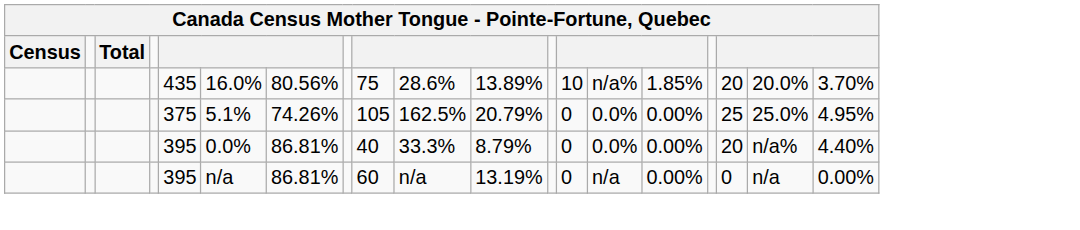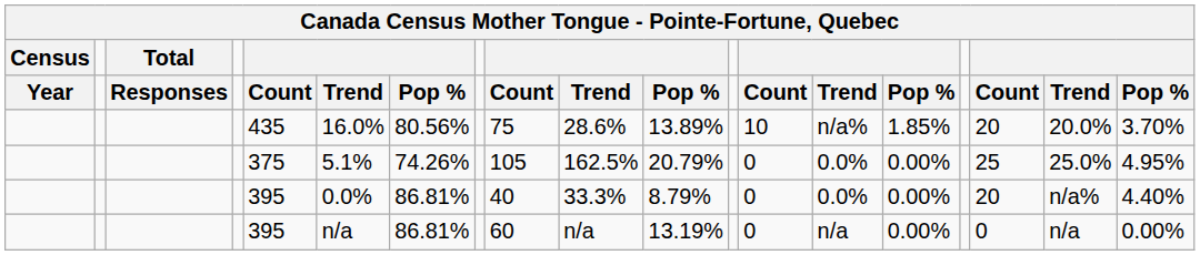+ row: Year | Responses | Count | Trend | Pop % | Count | Trend | Pop % | Count | Trend | Pop % | Count | Trend | Pop %
